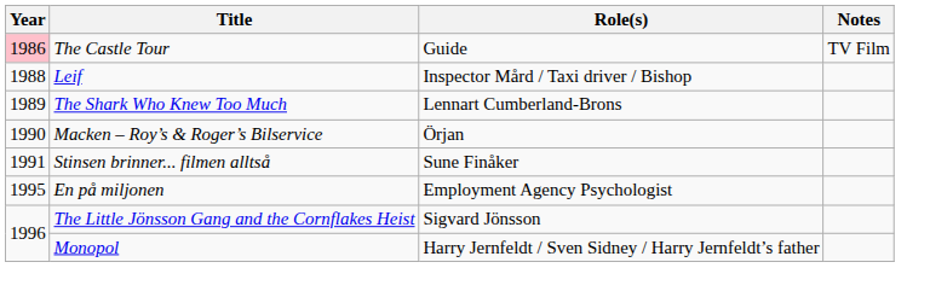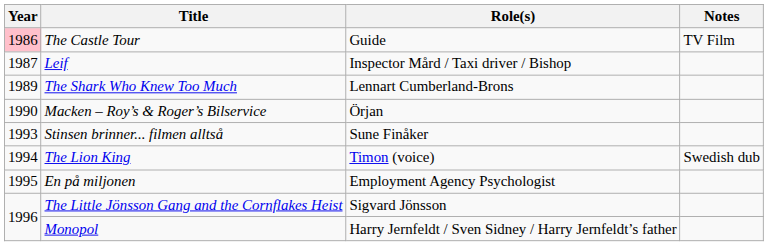Leif | Year: 1988 -> 1987
Stinsen brinner... filmen alltså | Year: 1991 -> 1993
+ row: 1994 | The Lion King | Timon (voice) | Swedish dub
